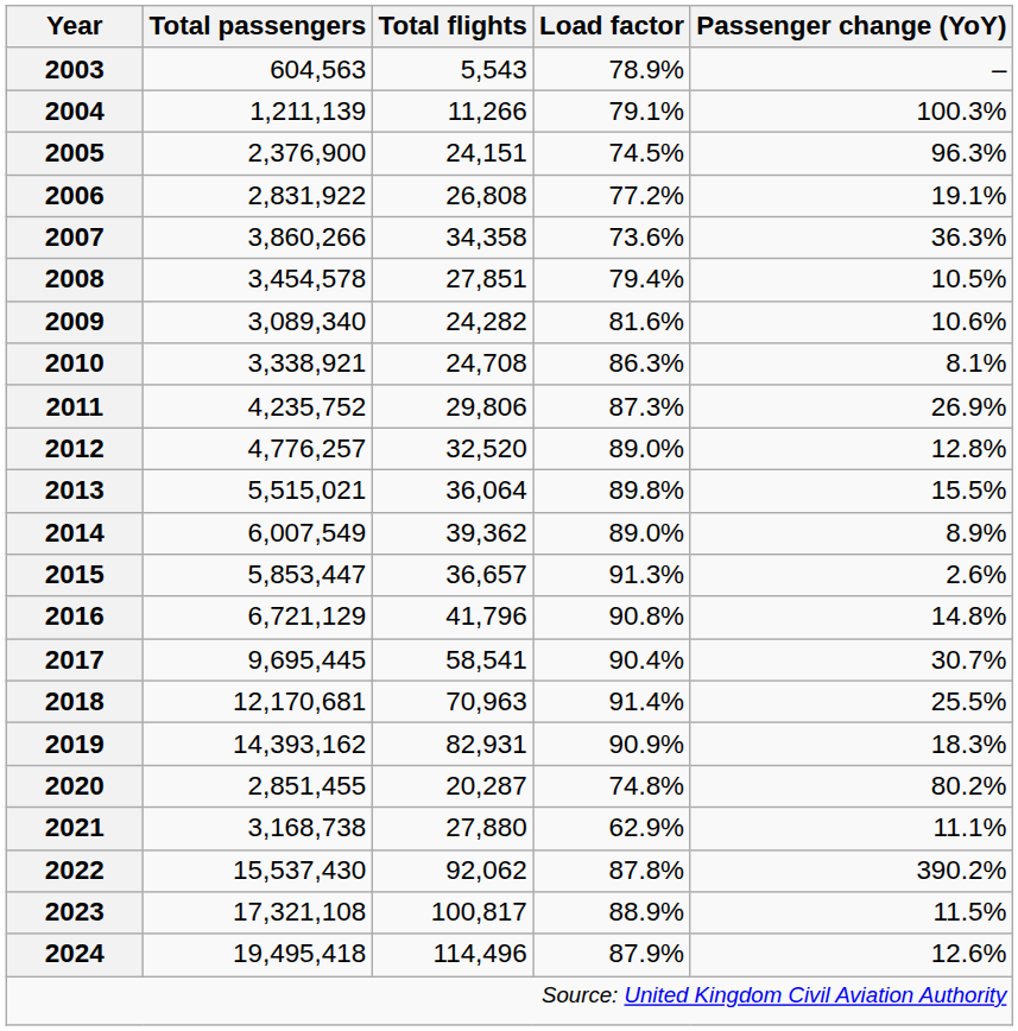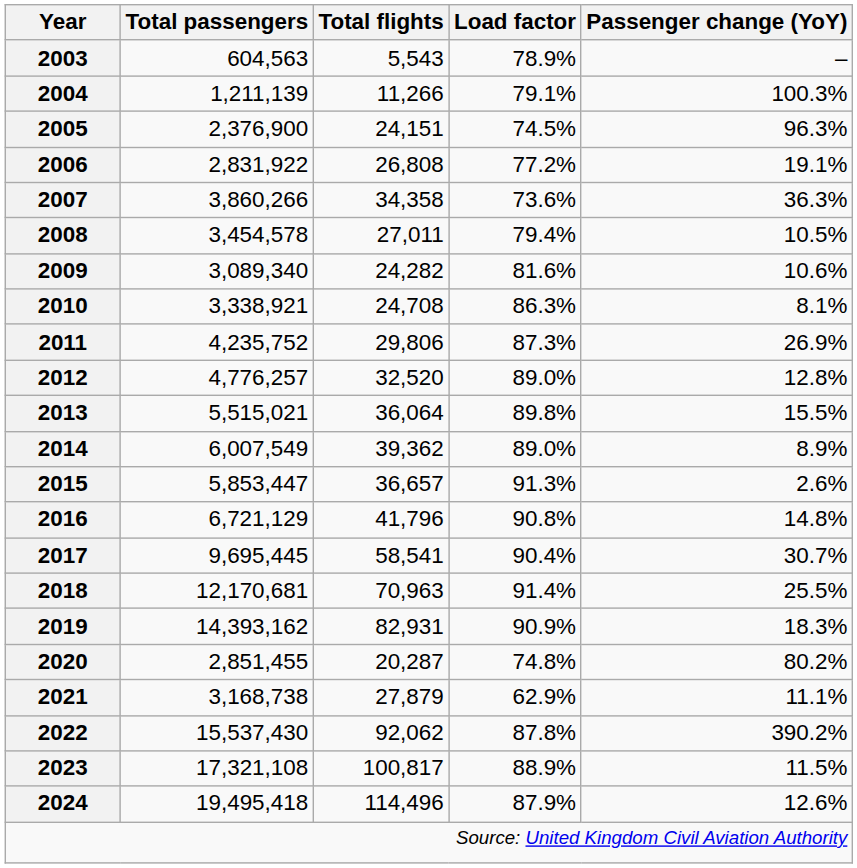2008 | Total flights: 27,851 -> 27,011
2021 | Total flights: 27,880 -> 27,879
